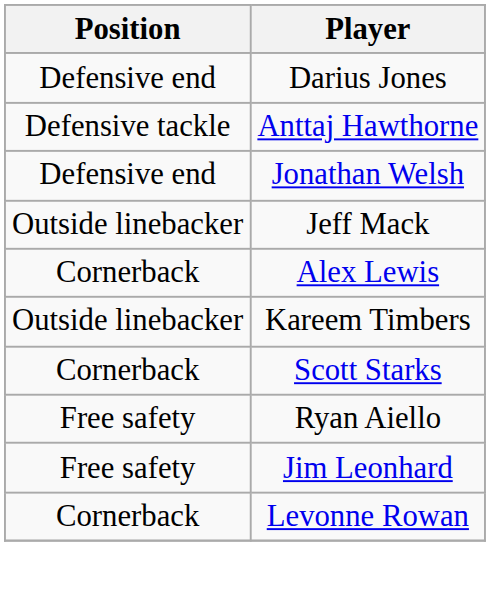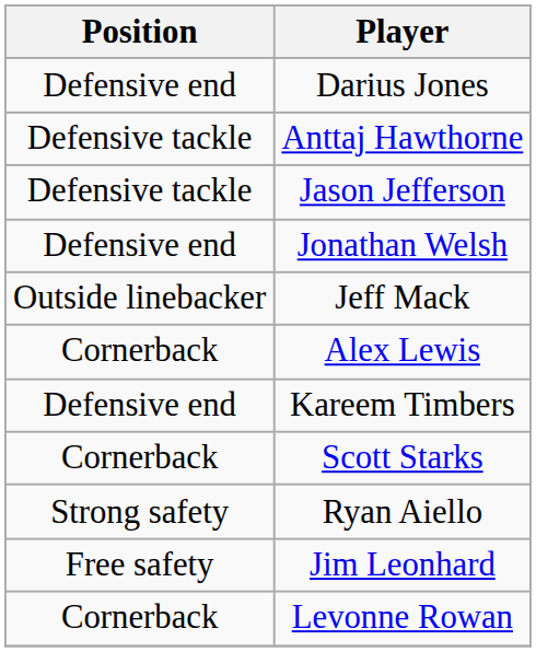+ row: Defensive tackle | Jason Jefferson
Kareem Timbers | Position: Outside linebacker -> Defensive end
Ryan Aiello | Position: Free safety -> Strong safety
